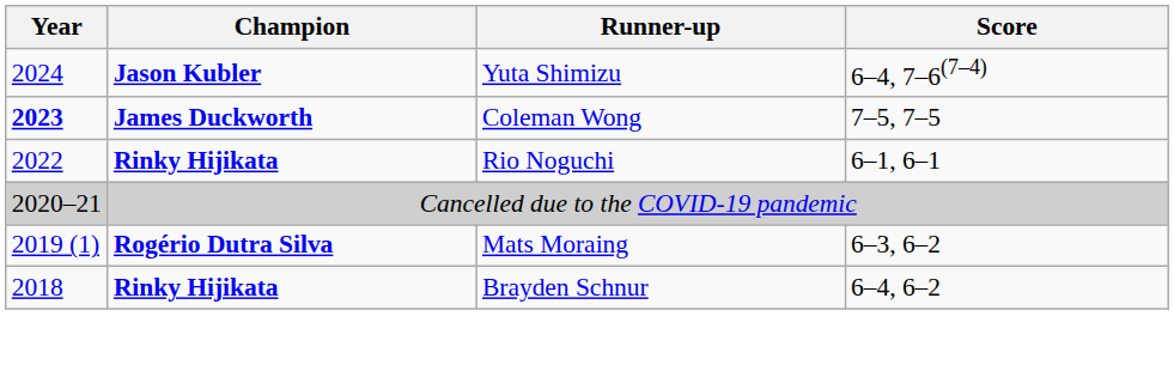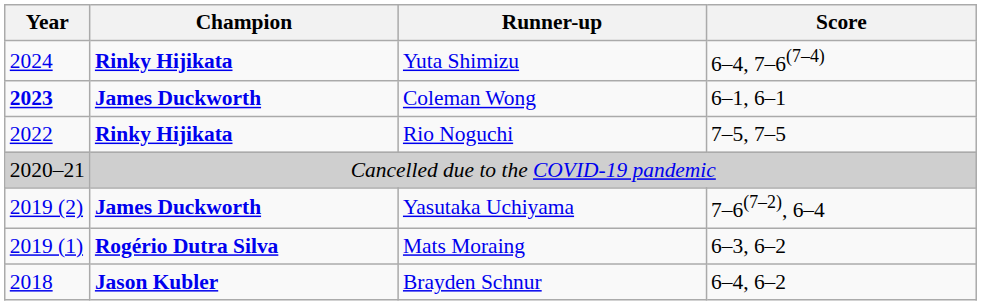Yuta Shimizu | Champion: Jason Kubler -> Rinky Hijikata
Coleman Wong | Score: 7–5, 7–5 -> 6–1, 6–1
Rio Noguchi | Score: 6–1, 6–1 -> 7–5, 7–5
+ row: 2019 (2) | James Duckworth | Yasutaka Uchiyama | 7–6(7–2), 6–4
Brayden Schnur | Champion: Rinky Hijikata -> Jason Kubler
